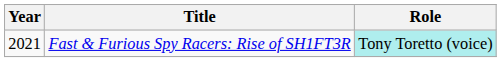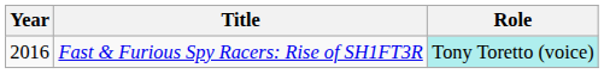Fast & Furious Spy Racers: Rise of SH1FT3R | Year: 2021 -> 2016
